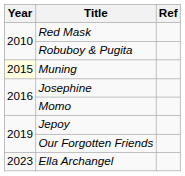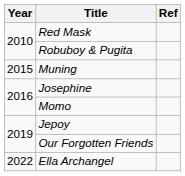Muning | Year: lightyellow background -> no background
Ella Archangel | Year: 2023 -> 2022
